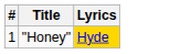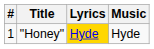+ column: Music | Hyde
